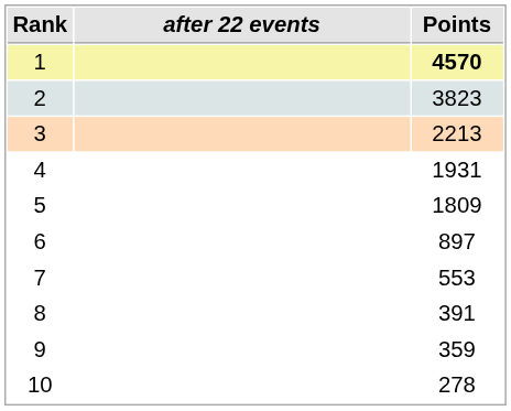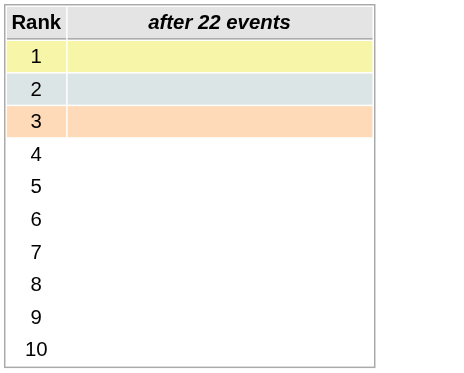- column: Points | 4570 | 3823 | 2213 | 1931 | 1809 | 897 | 553 | 391 | 359 | 278
